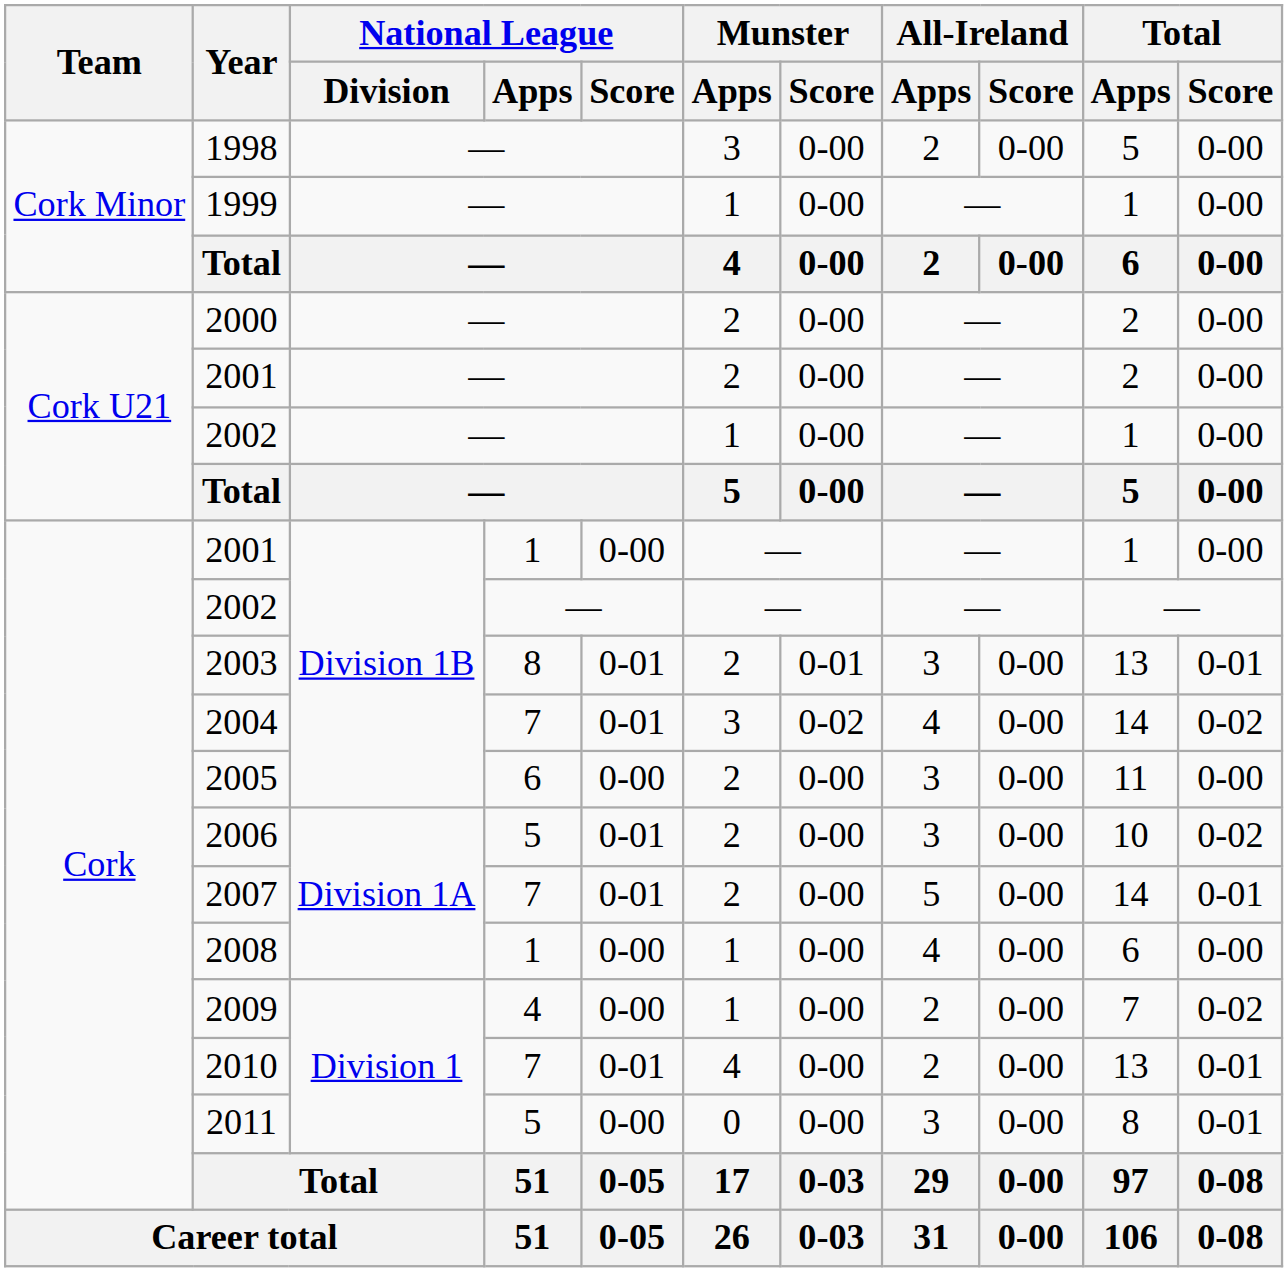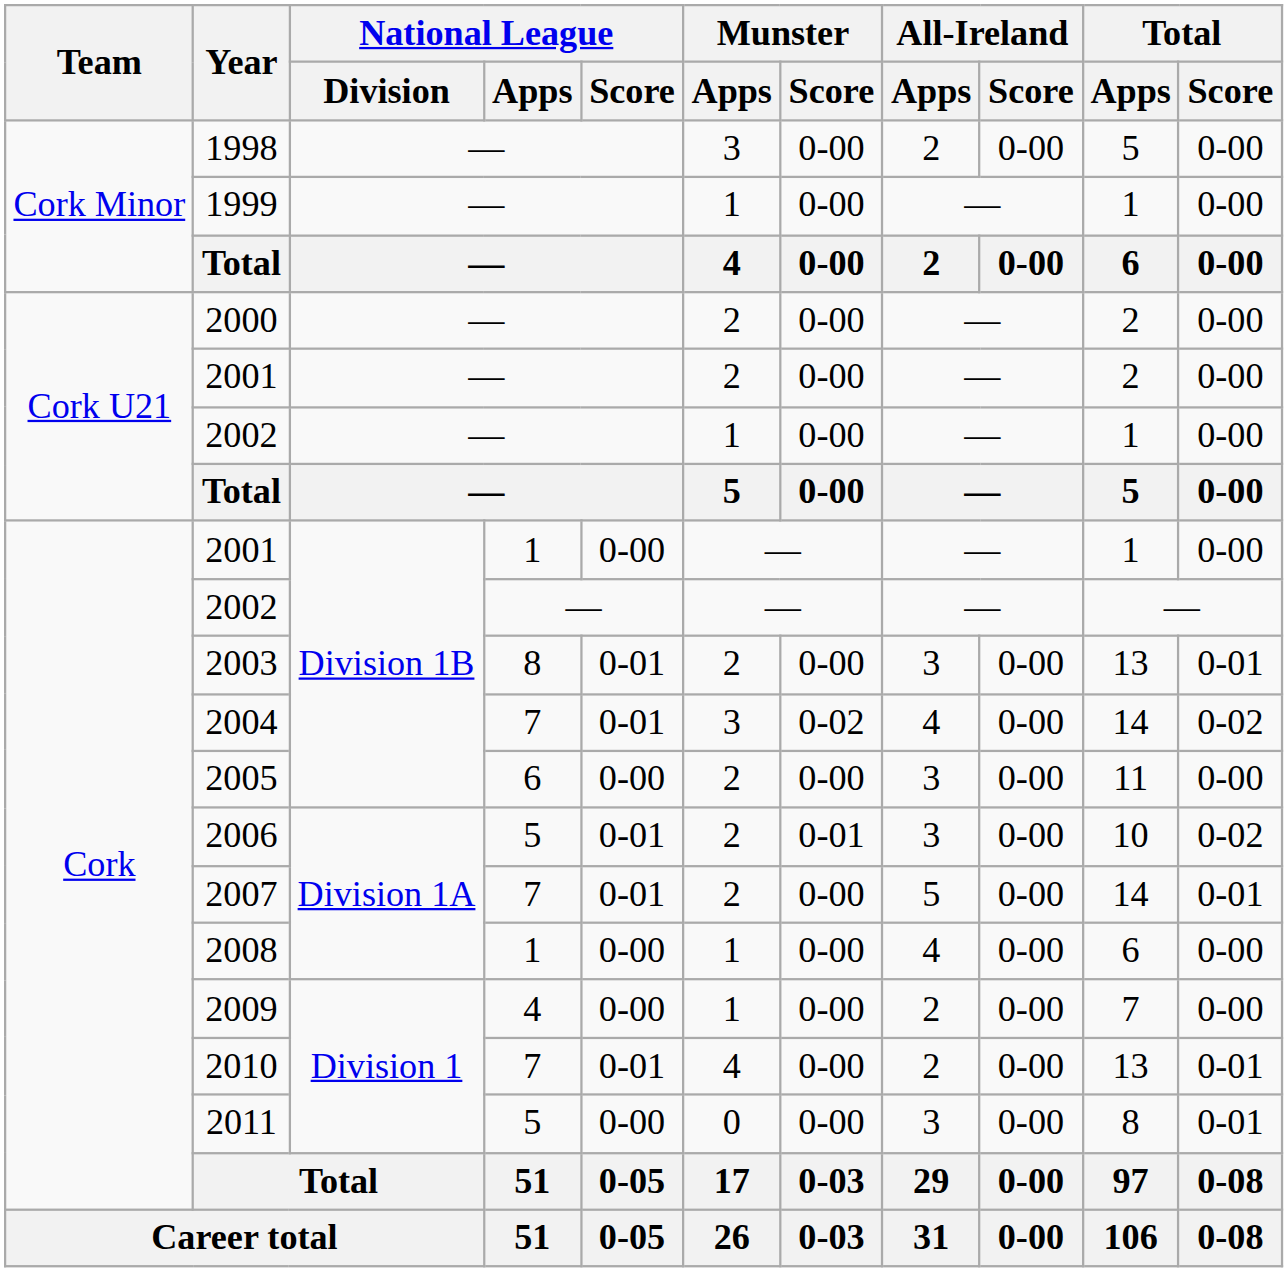2003 | Munster / Score: 0-01 -> 0-00
2006 | Munster / Score: 0-00 -> 0-01
2009 | Total / Score: 0-02 -> 0-00
